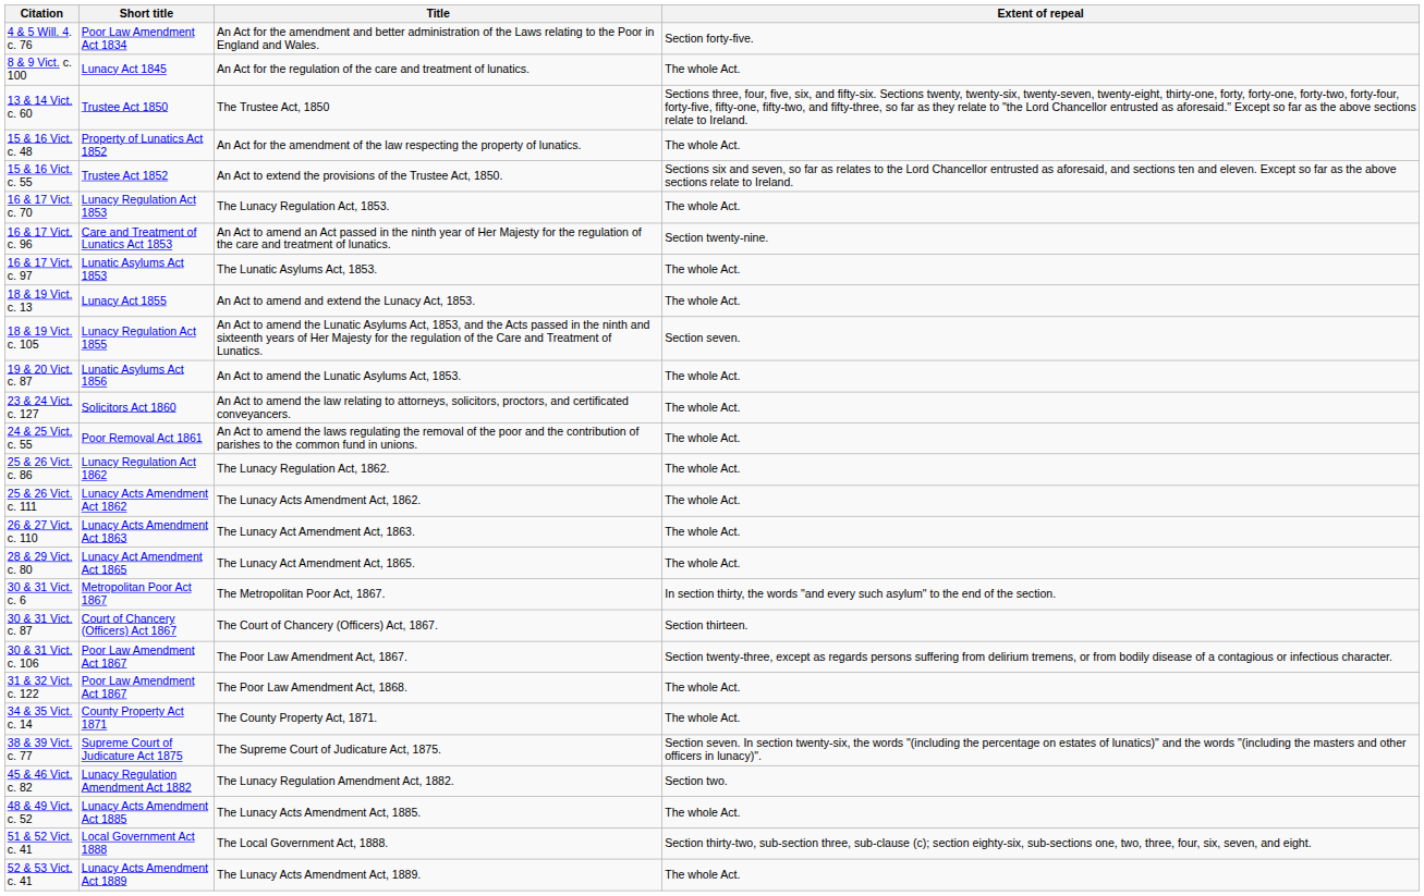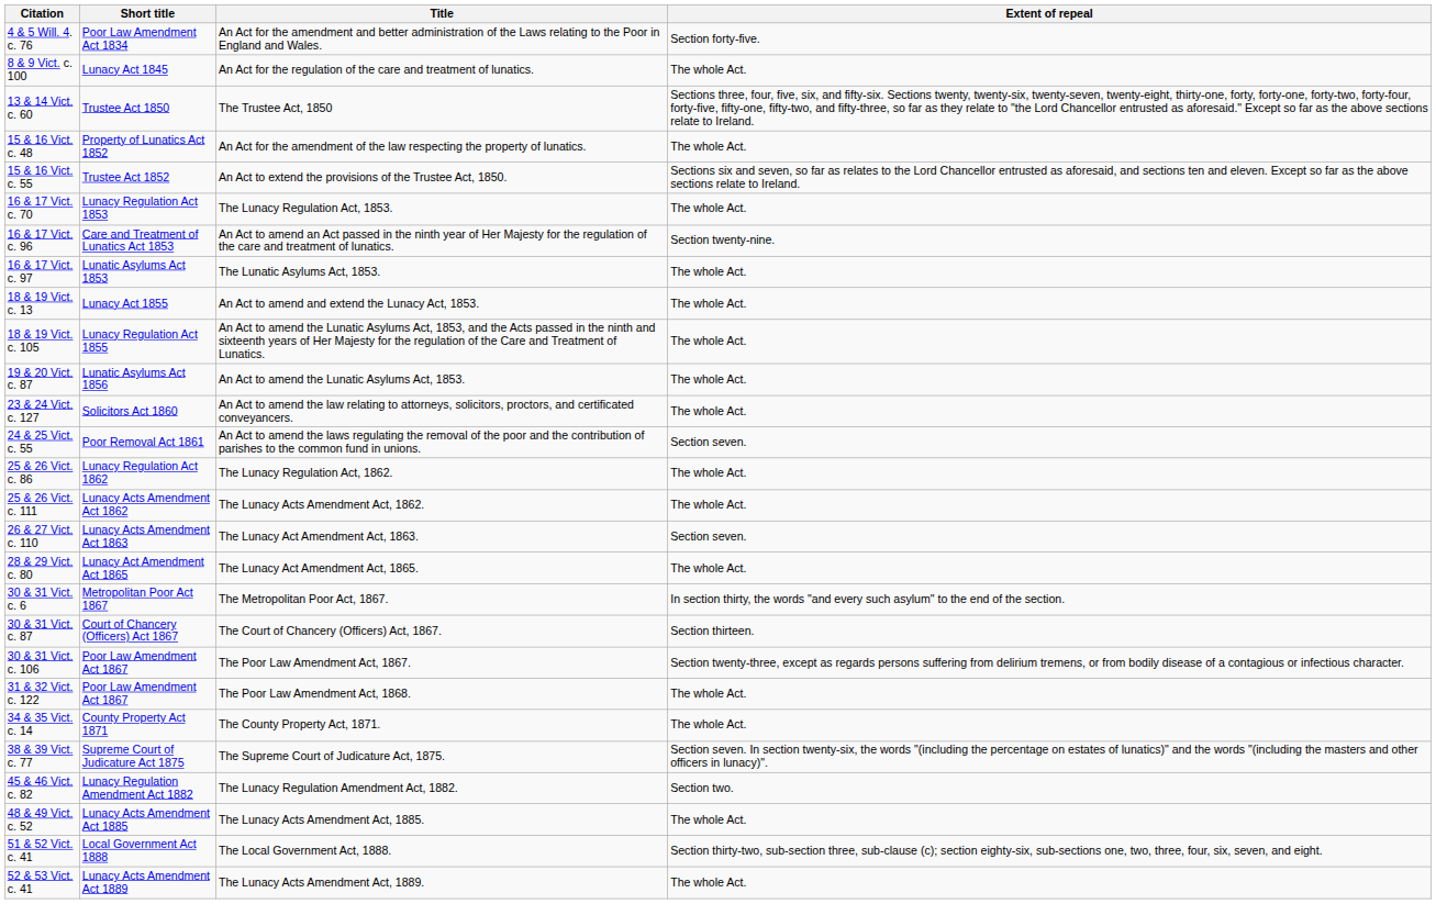18 & 19 Vict. c. 105 | Extent of repeal: Section seven. -> The whole Act.
24 & 25 Vict. c. 55 | Extent of repeal: The whole Act. -> Section seven.
26 & 27 Vict. c. 110 | Extent of repeal: The whole Act. -> Section seven.
